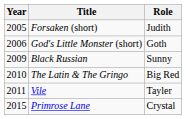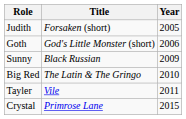columns swapped: Year <-> Role
